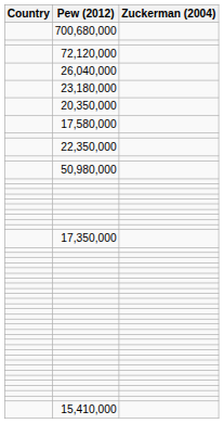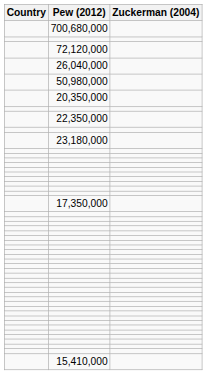rows swapped: 23,180,000 <-> 50,980,000
- row: 17,580,000
